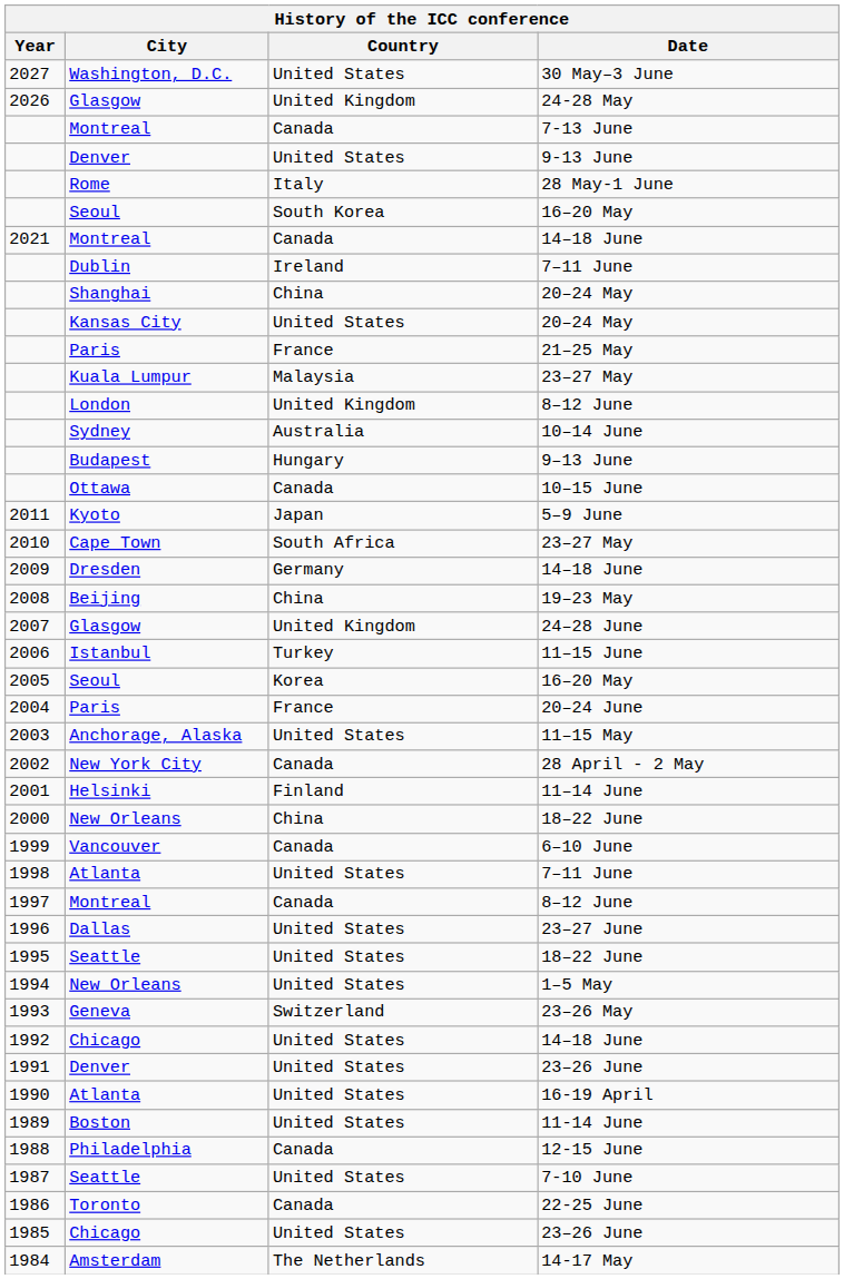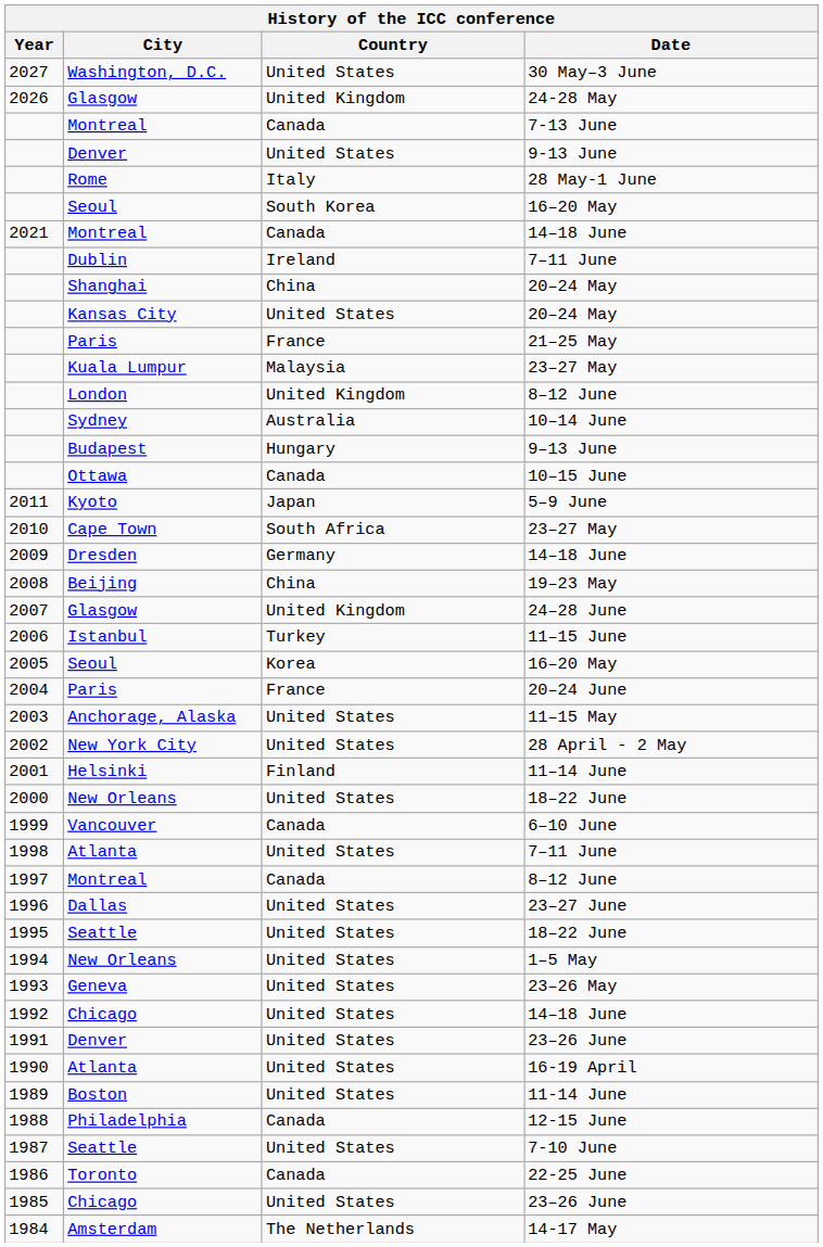28 April - 2 May | Country: Canada -> United States
New Orleans / 18–22 June | Country: China -> United States
23–26 May | Country: Switzerland -> United States
